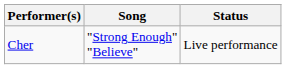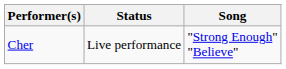columns swapped: Song <-> Status
